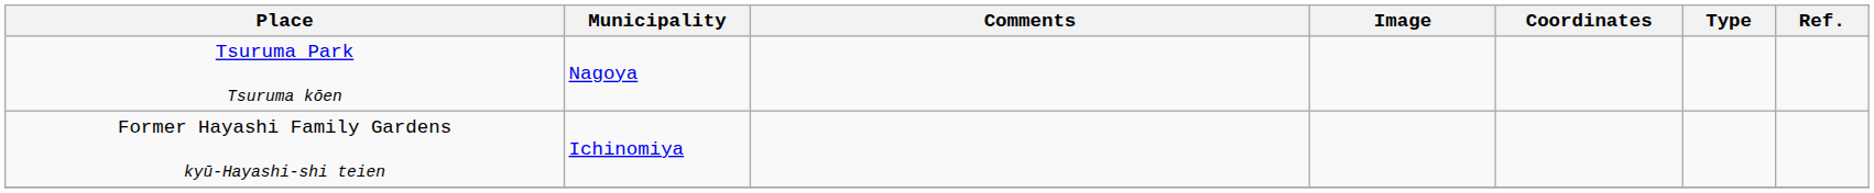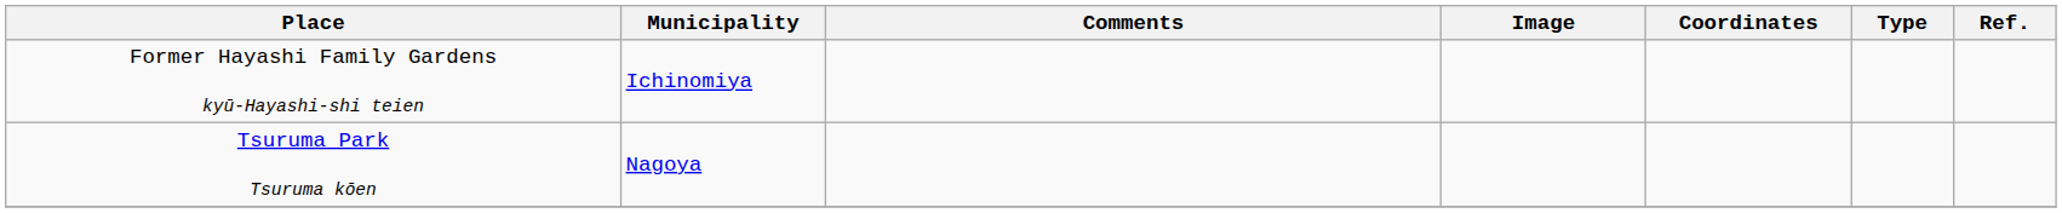rows swapped: Former Hayashi Family Gardens kyū-Hayashi-shi teien <-> Tsuruma Park Tsuruma kōen
